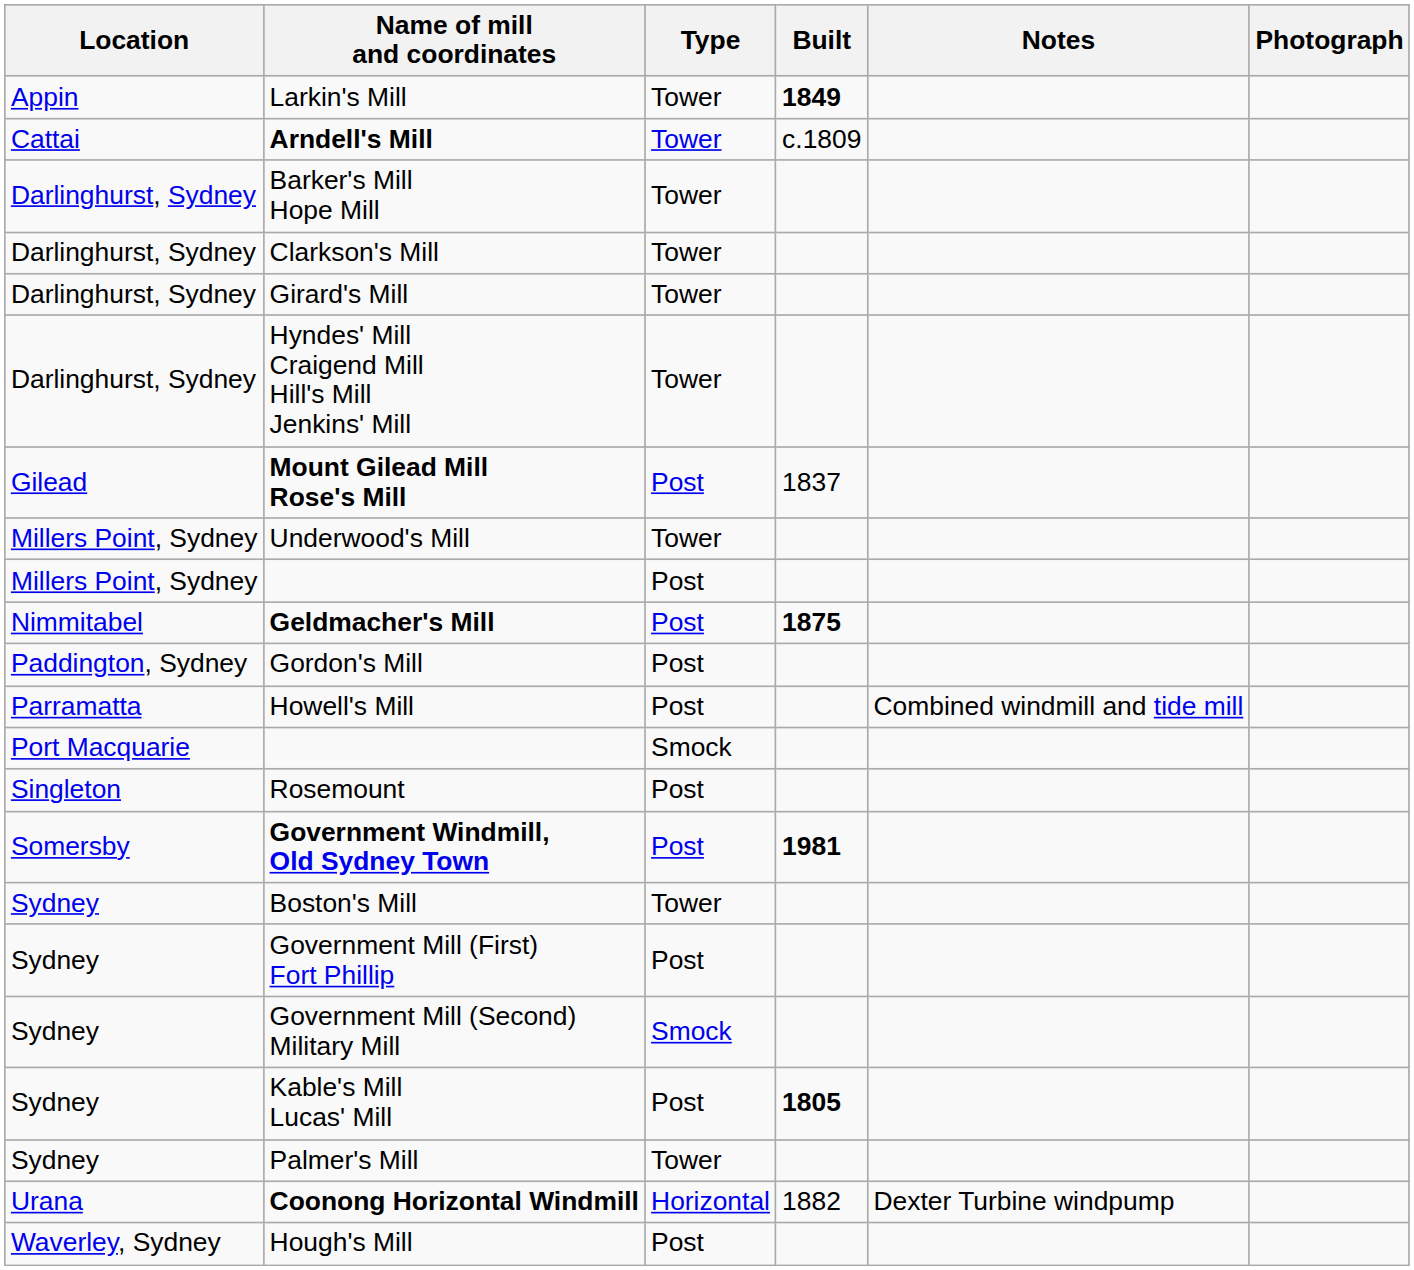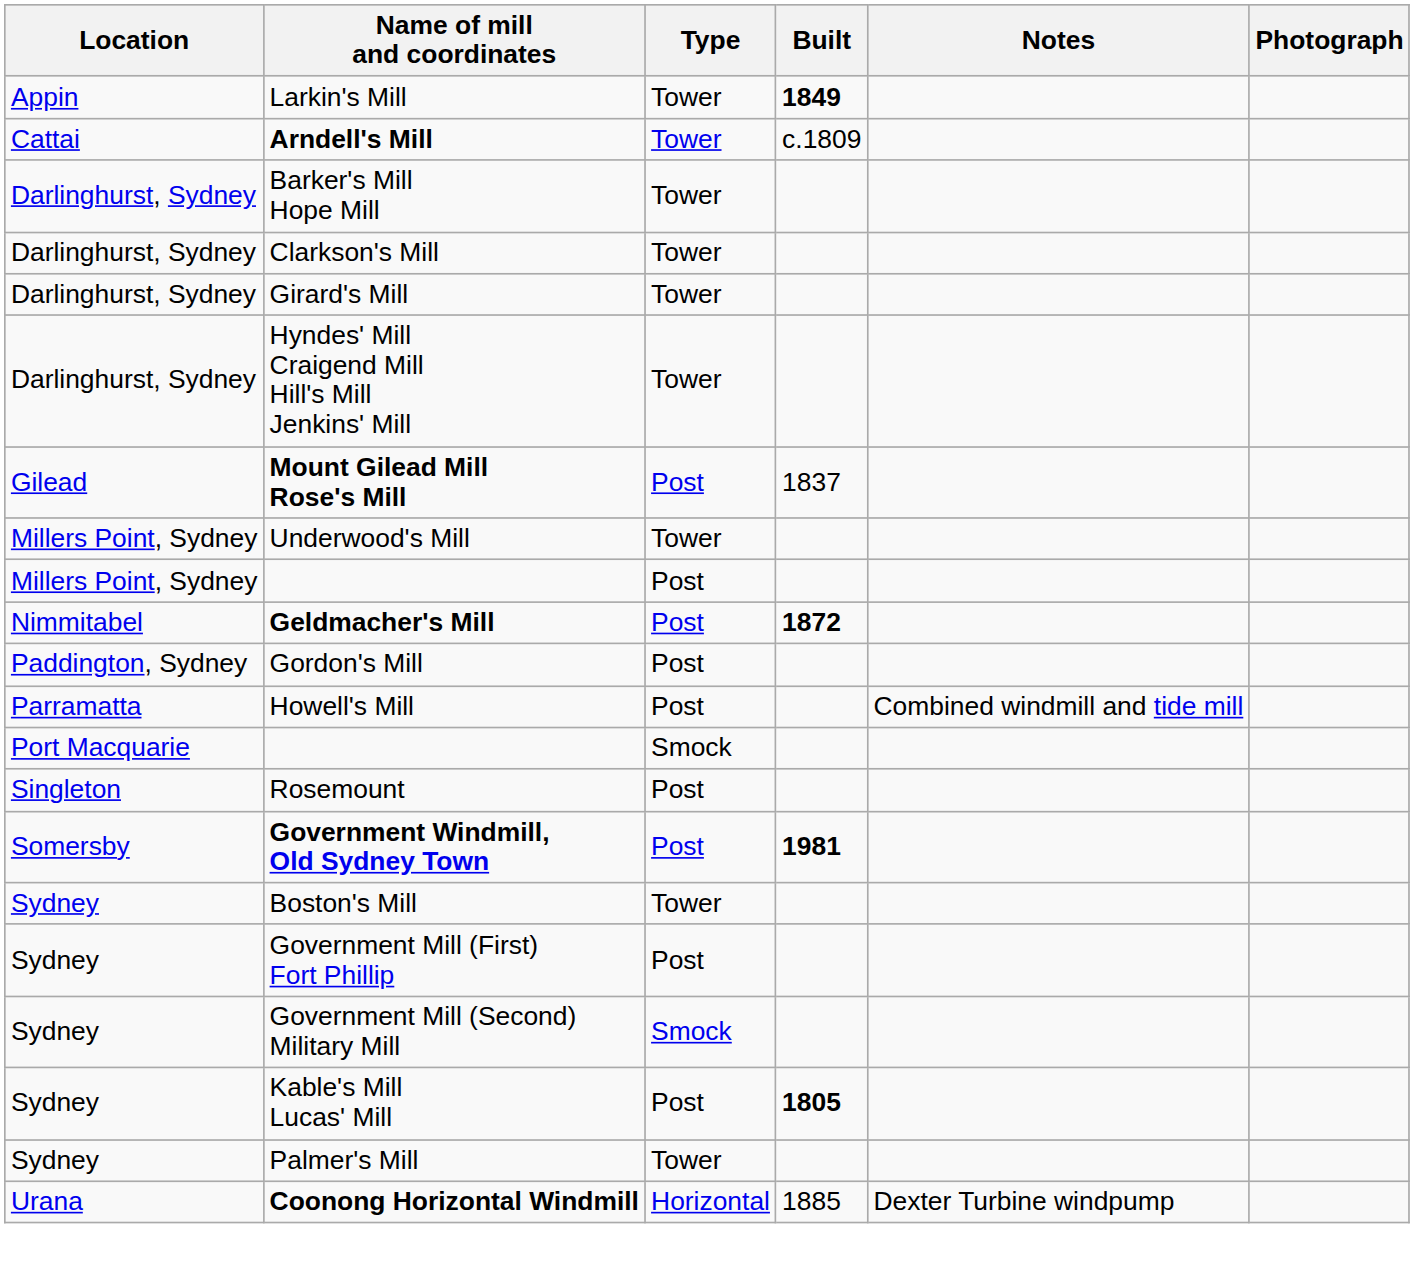Geldmacher's Mill | Built: 1875 -> 1872
Coonong Horizontal Windmill | Built: 1882 -> 1885
- row: Waverley, Sydney | Hough's Mill | Post
